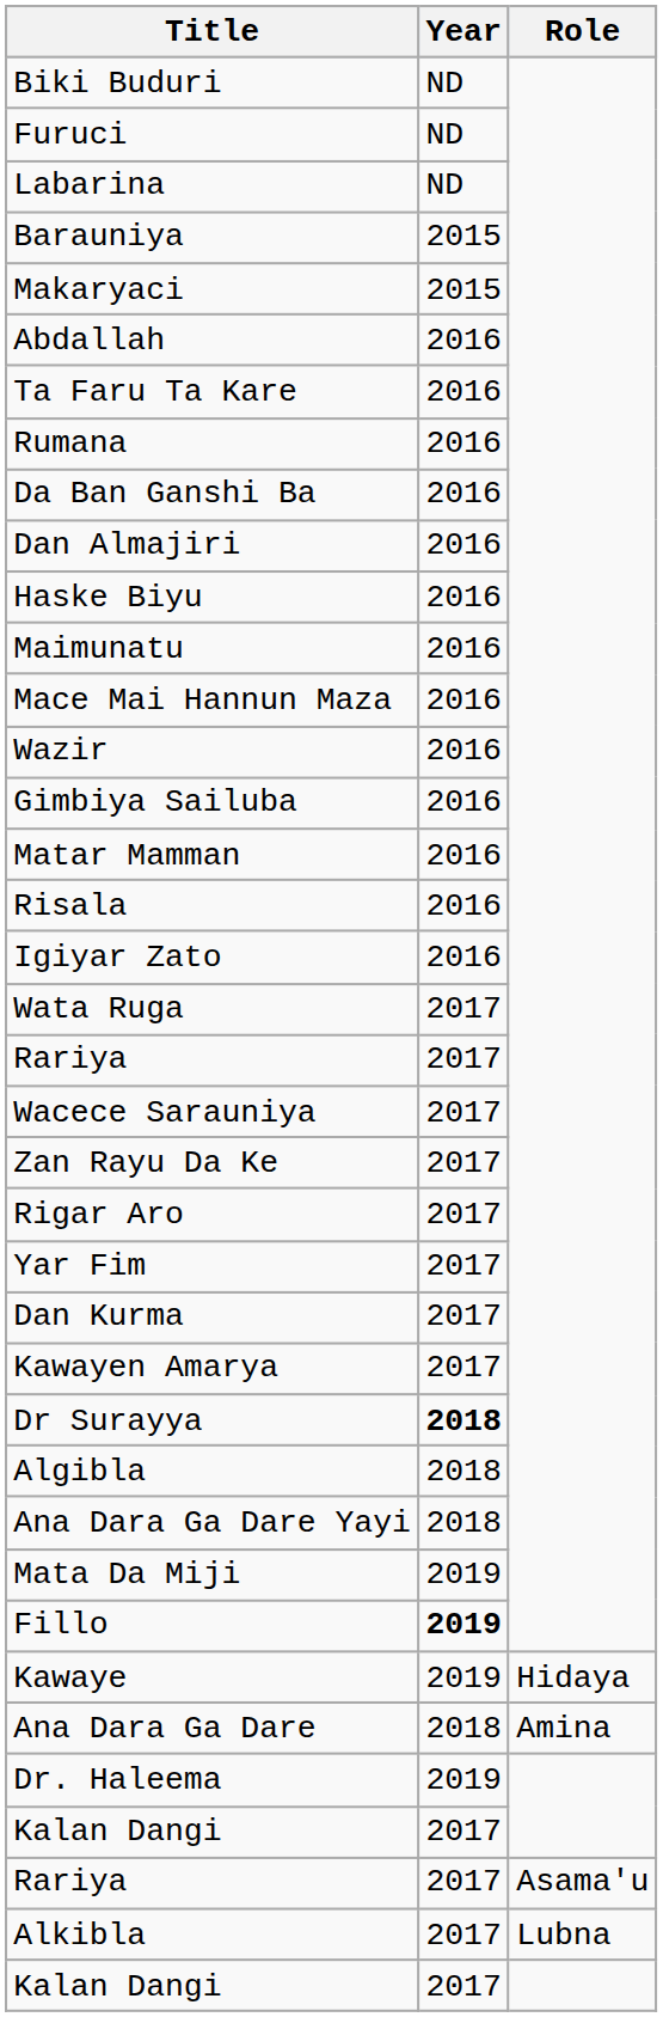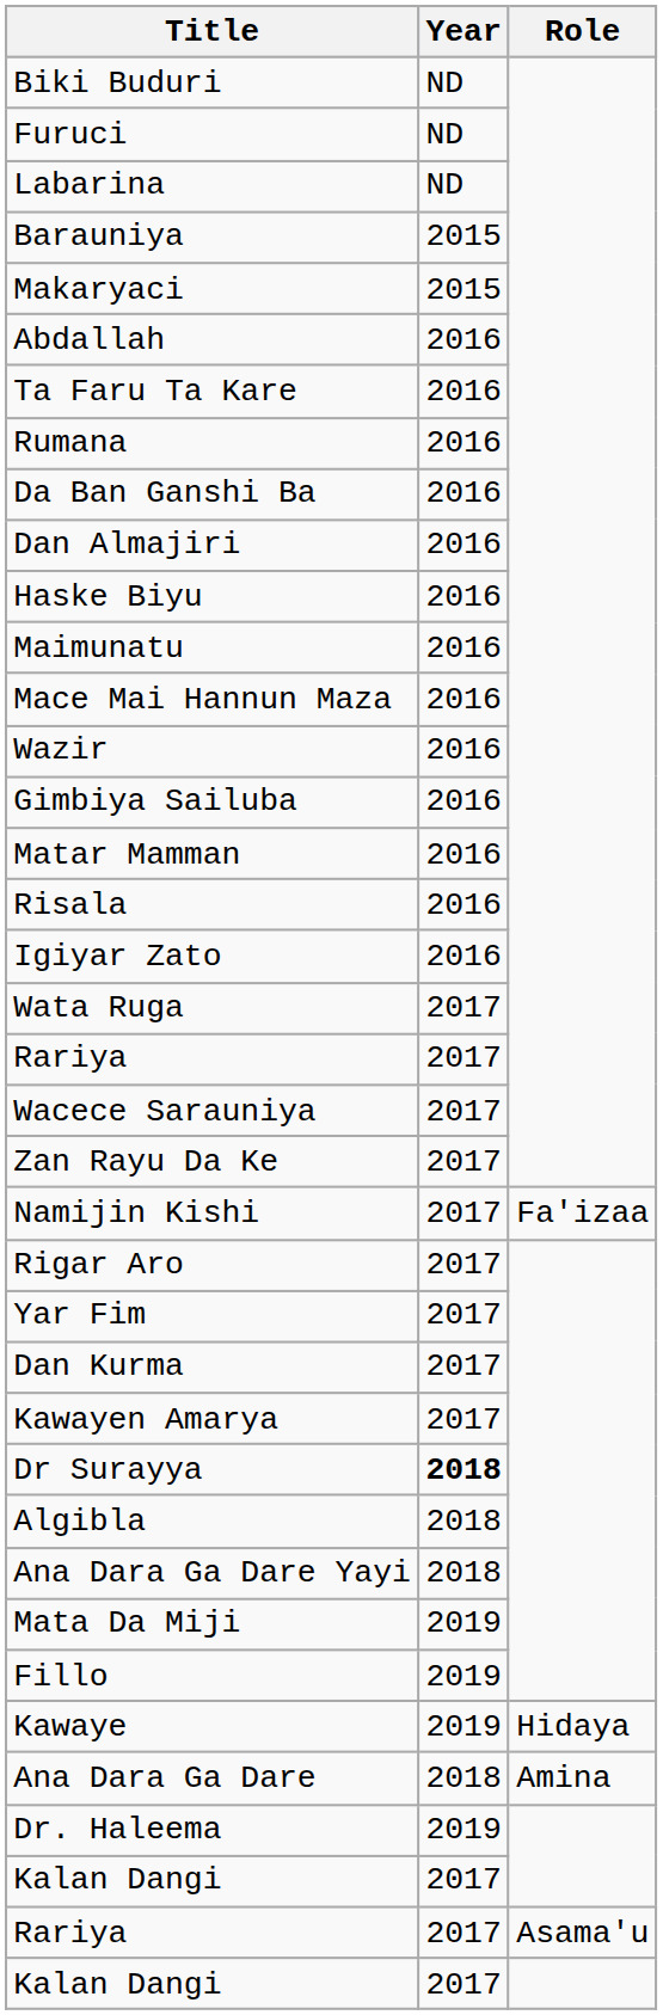+ row: Namijin Kishi | 2017 | Fa'izaa
Fillo | Year: bold -> normal
- row: Alkibla | 2017 | Lubna
